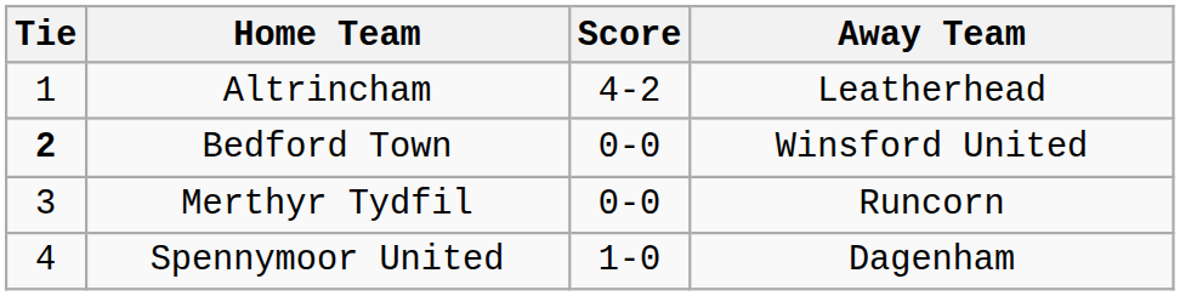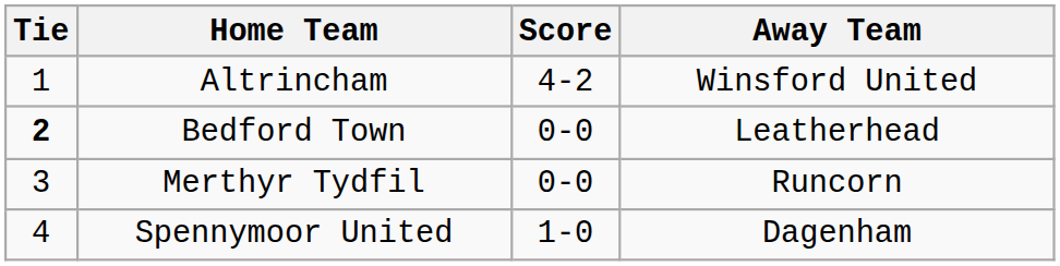Altrincham | Away Team: Leatherhead -> Winsford United
Bedford Town | Away Team: Winsford United -> Leatherhead
